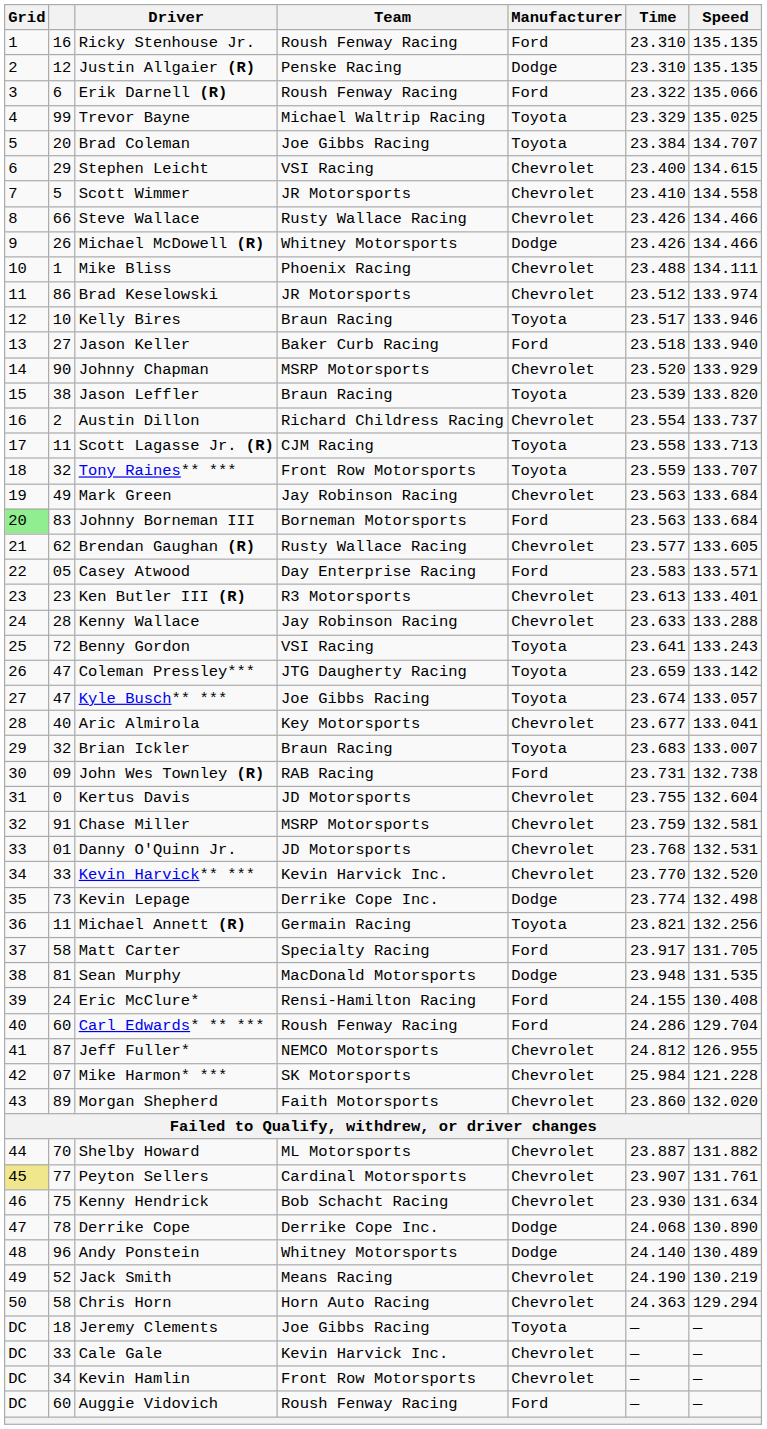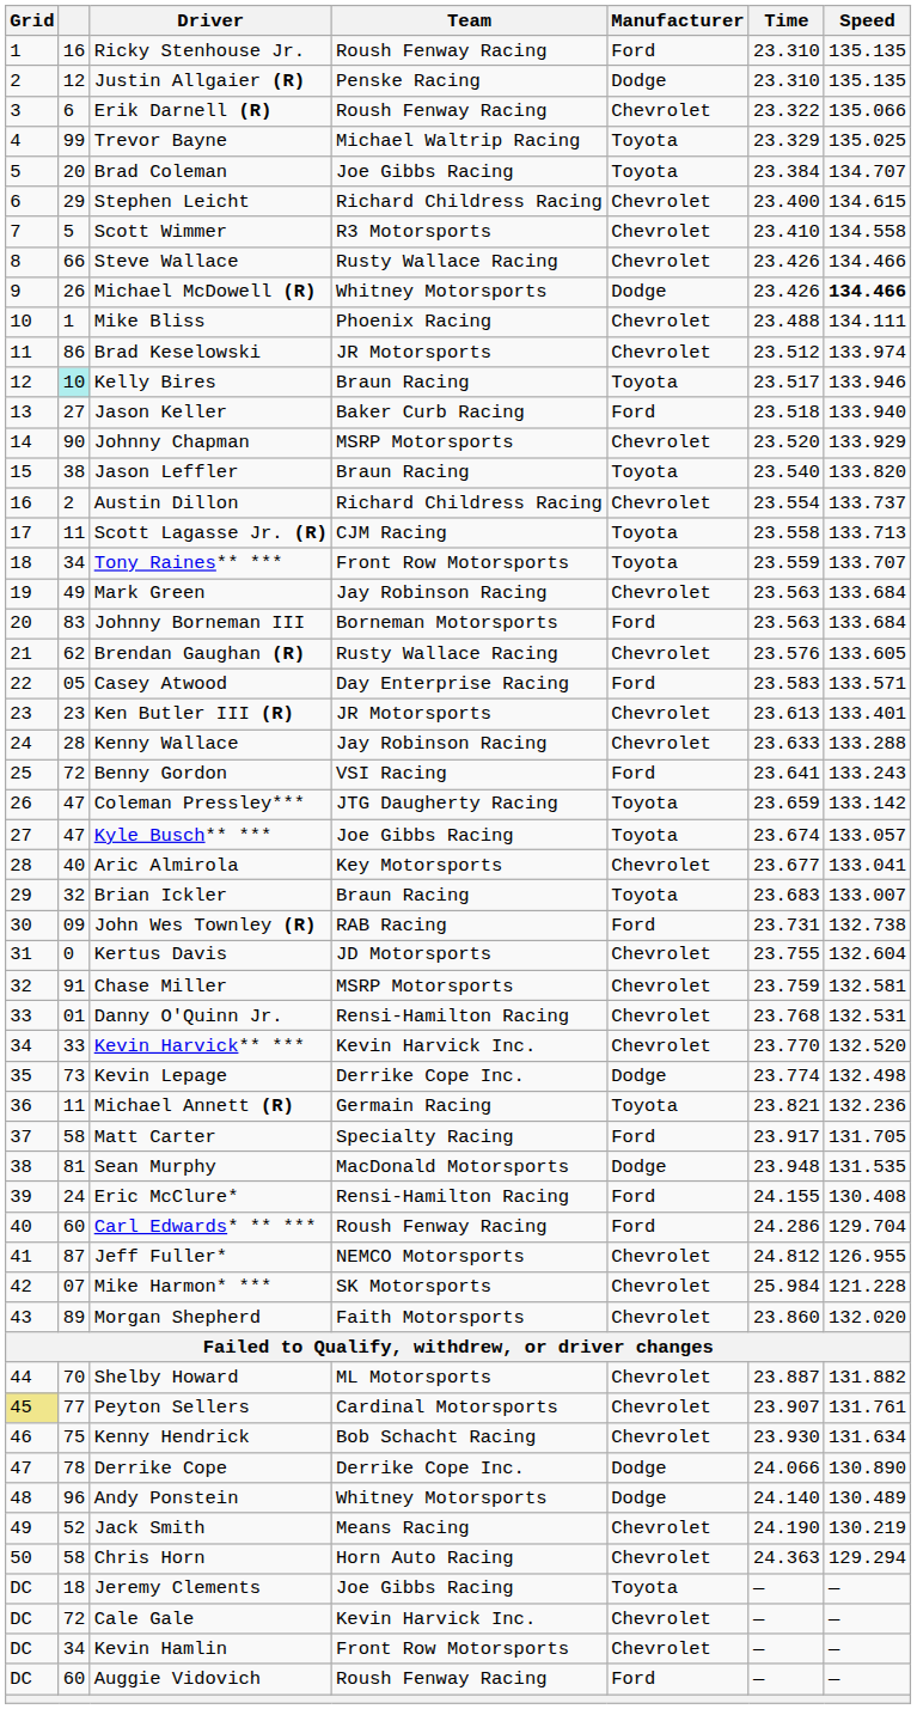Erik Darnell (R) | Manufacturer: Ford -> Chevrolet
Stephen Leicht | Team: VSI Racing -> Richard Childress Racing
Scott Wimmer | Team: JR Motorsports -> R3 Motorsports
Michael McDowell (R) | Speed: normal -> bold
Kelly Bires | column 2: no background -> paleturquoise background
Jason Leffler | Time: 23.539 -> 23.540
Tony Raines** *** | column 2: 32 -> 34
Johnny Borneman III | Grid: lightgreen background -> no background
Brendan Gaughan (R) | Time: 23.577 -> 23.576
Ken Butler III (R) | Team: R3 Motorsports -> JR Motorsports
Benny Gordon | Manufacturer: Toyota -> Ford
Danny O'Quinn Jr. | Team: JD Motorsports -> Rensi-Hamilton Racing
Michael Annett (R) | Speed: 132.256 -> 132.236
Derrike Cope | Time: 24.068 -> 24.066
Cale Gale | column 2: 33 -> 72
